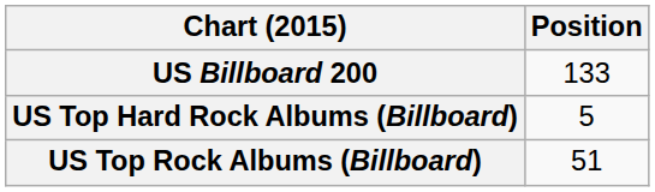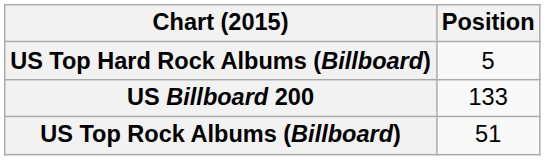rows swapped: US Billboard 200 <-> US Top Hard Rock Albums (Billboard)
